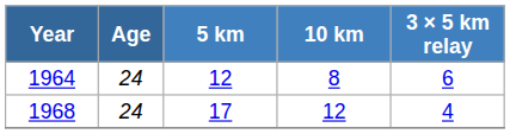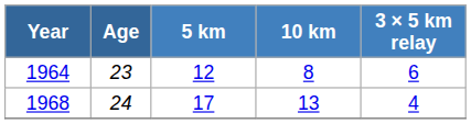1964 | Age: 24 -> 23
1968 | 10 km: 12 -> 13
